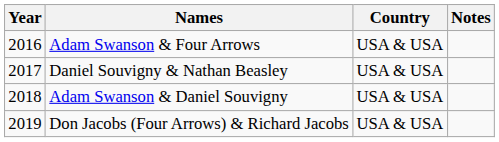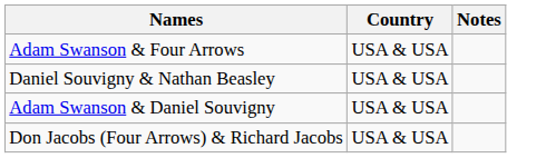- column: Year | 2016 | 2017 | 2018 | 2019
